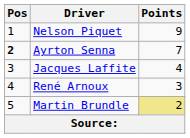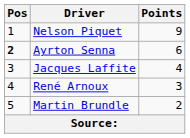Ayrton Senna | Points: 7 -> 6
Martin Brundle | Points: khaki background -> no background
